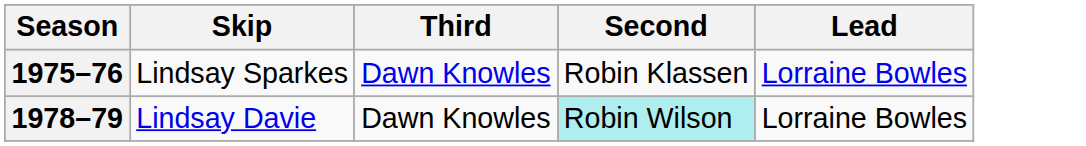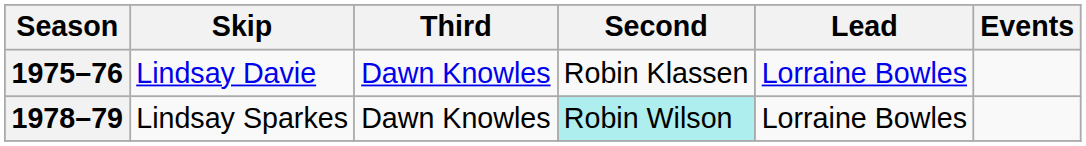+ column: Events
1975–76 | Skip: Lindsay Sparkes -> Lindsay Davie
1978–79 | Skip: Lindsay Davie -> Lindsay Sparkes
